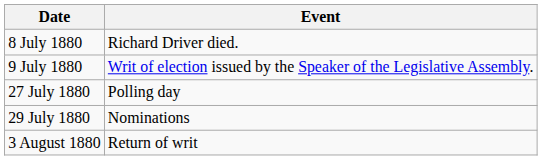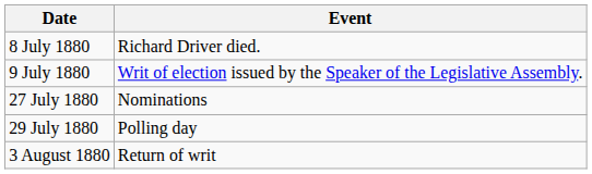27 July 1880 | Event: Polling day -> Nominations
29 July 1880 | Event: Nominations -> Polling day
